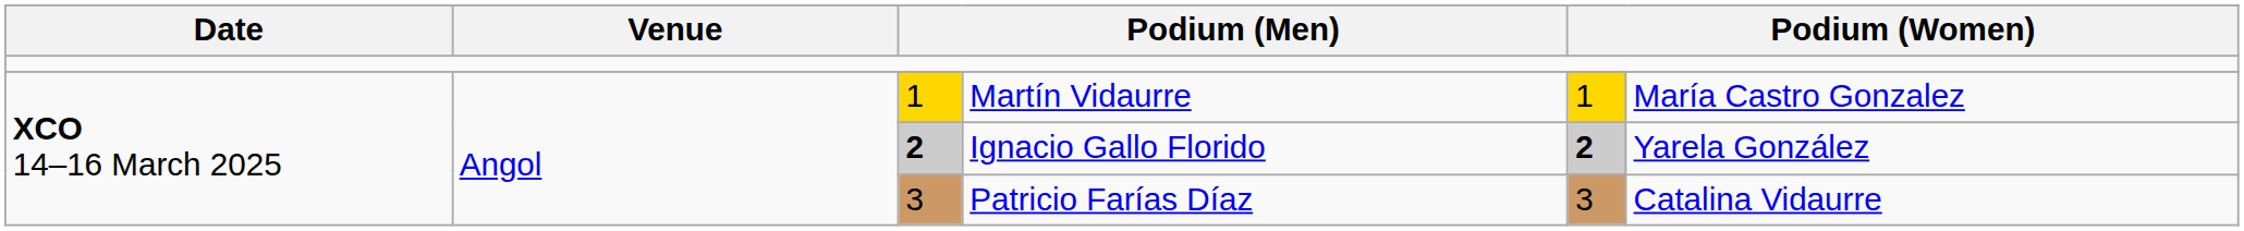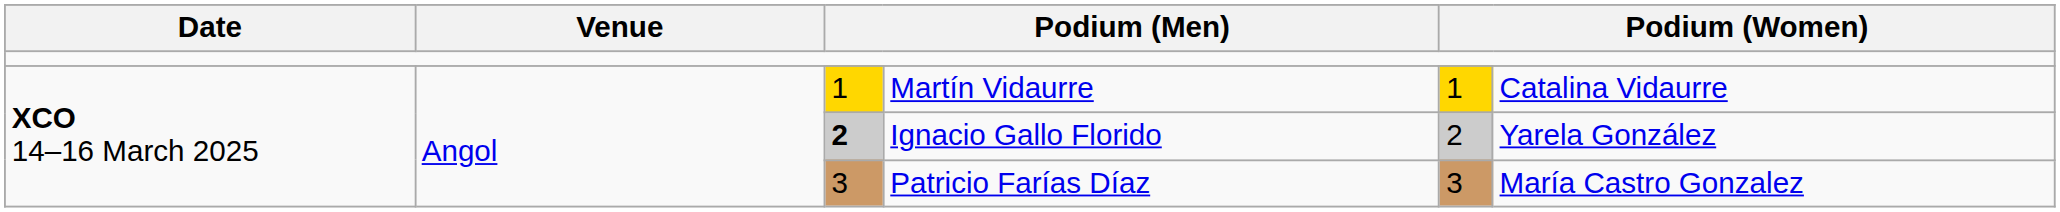Martín Vidaurre | column 6: María Castro Gonzalez -> Catalina Vidaurre
Ignacio Gallo Florido | column 5: bold -> normal
Patricio Farías Díaz | column 6: Catalina Vidaurre -> María Castro Gonzalez
